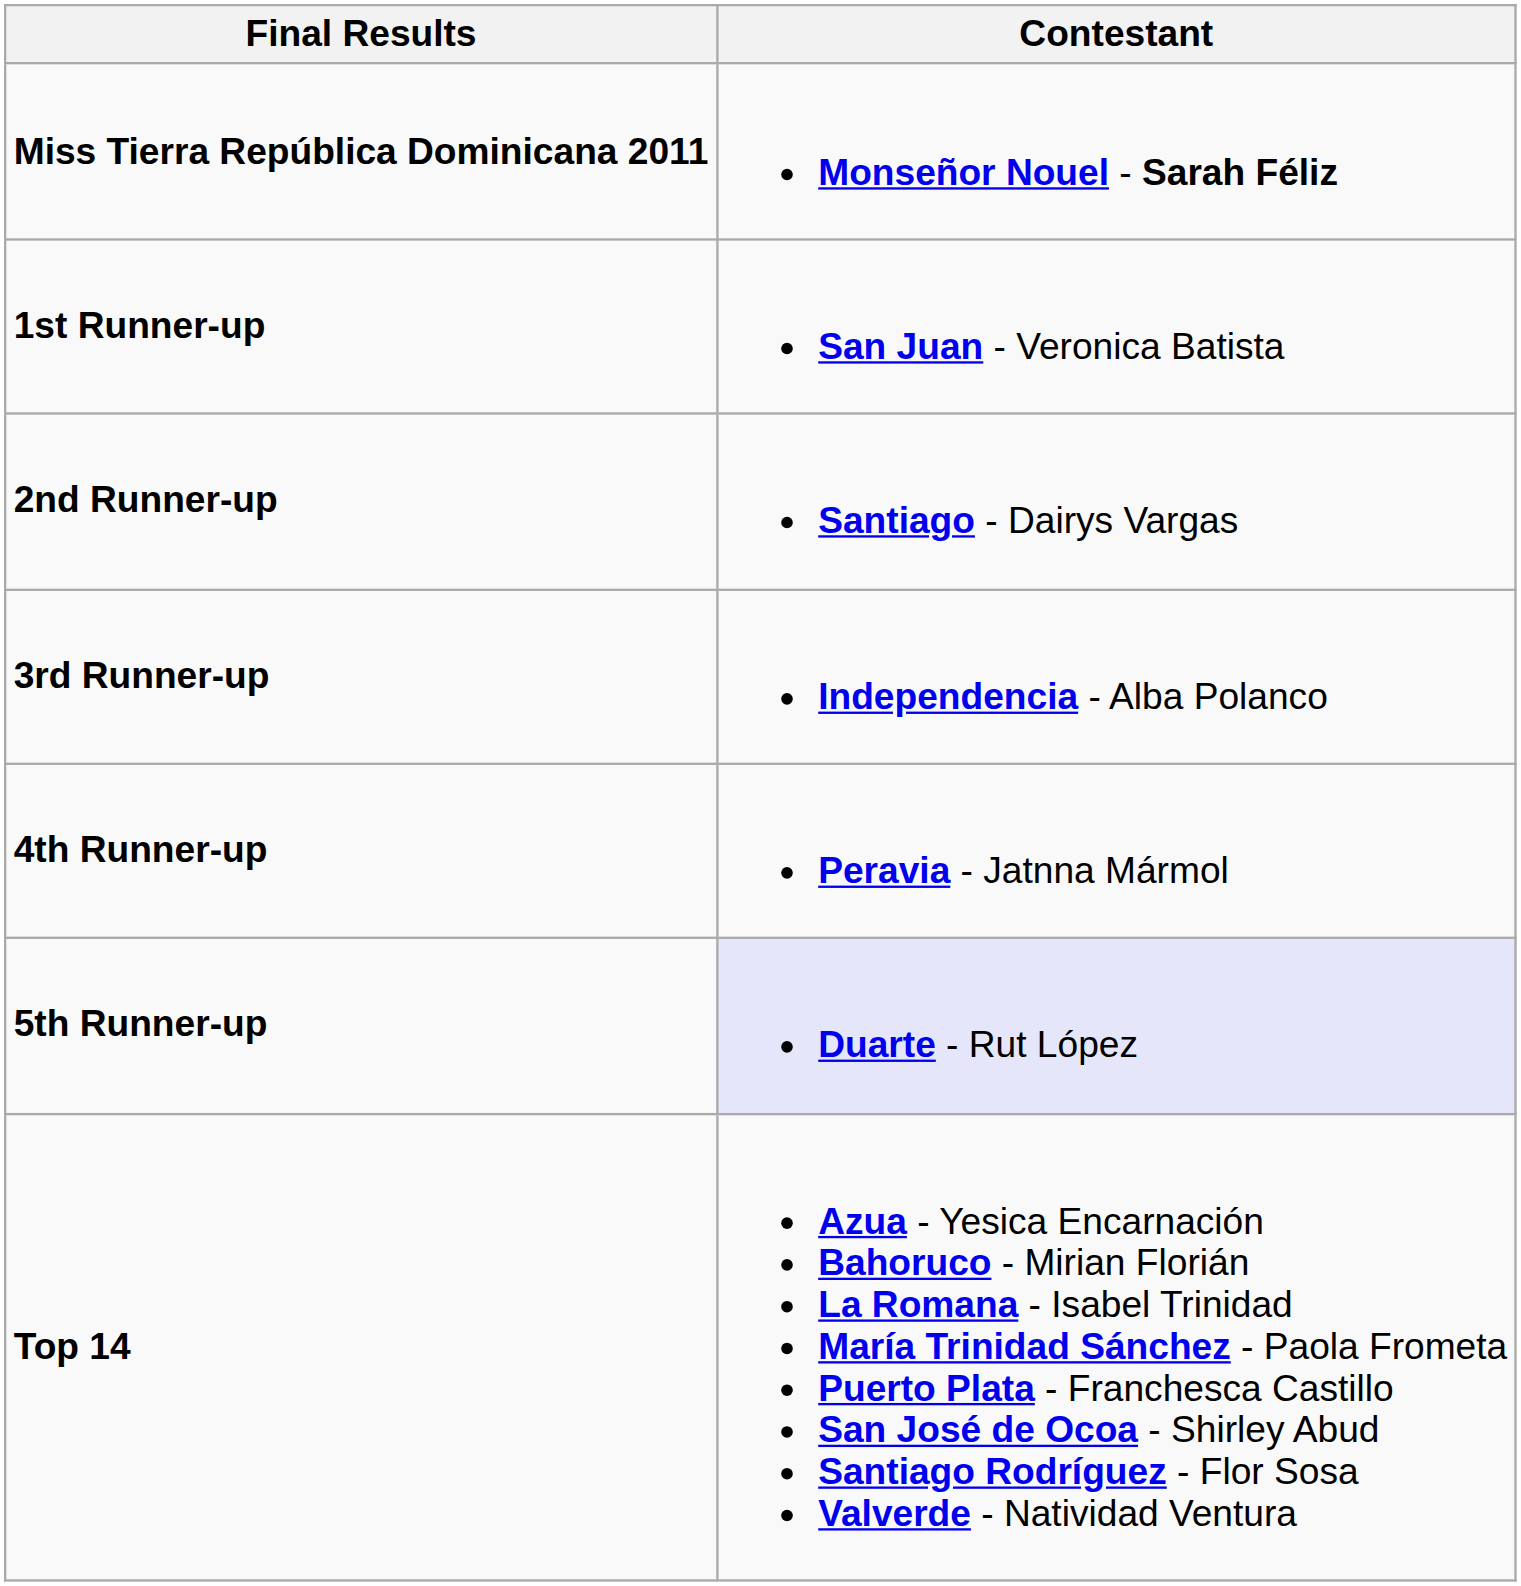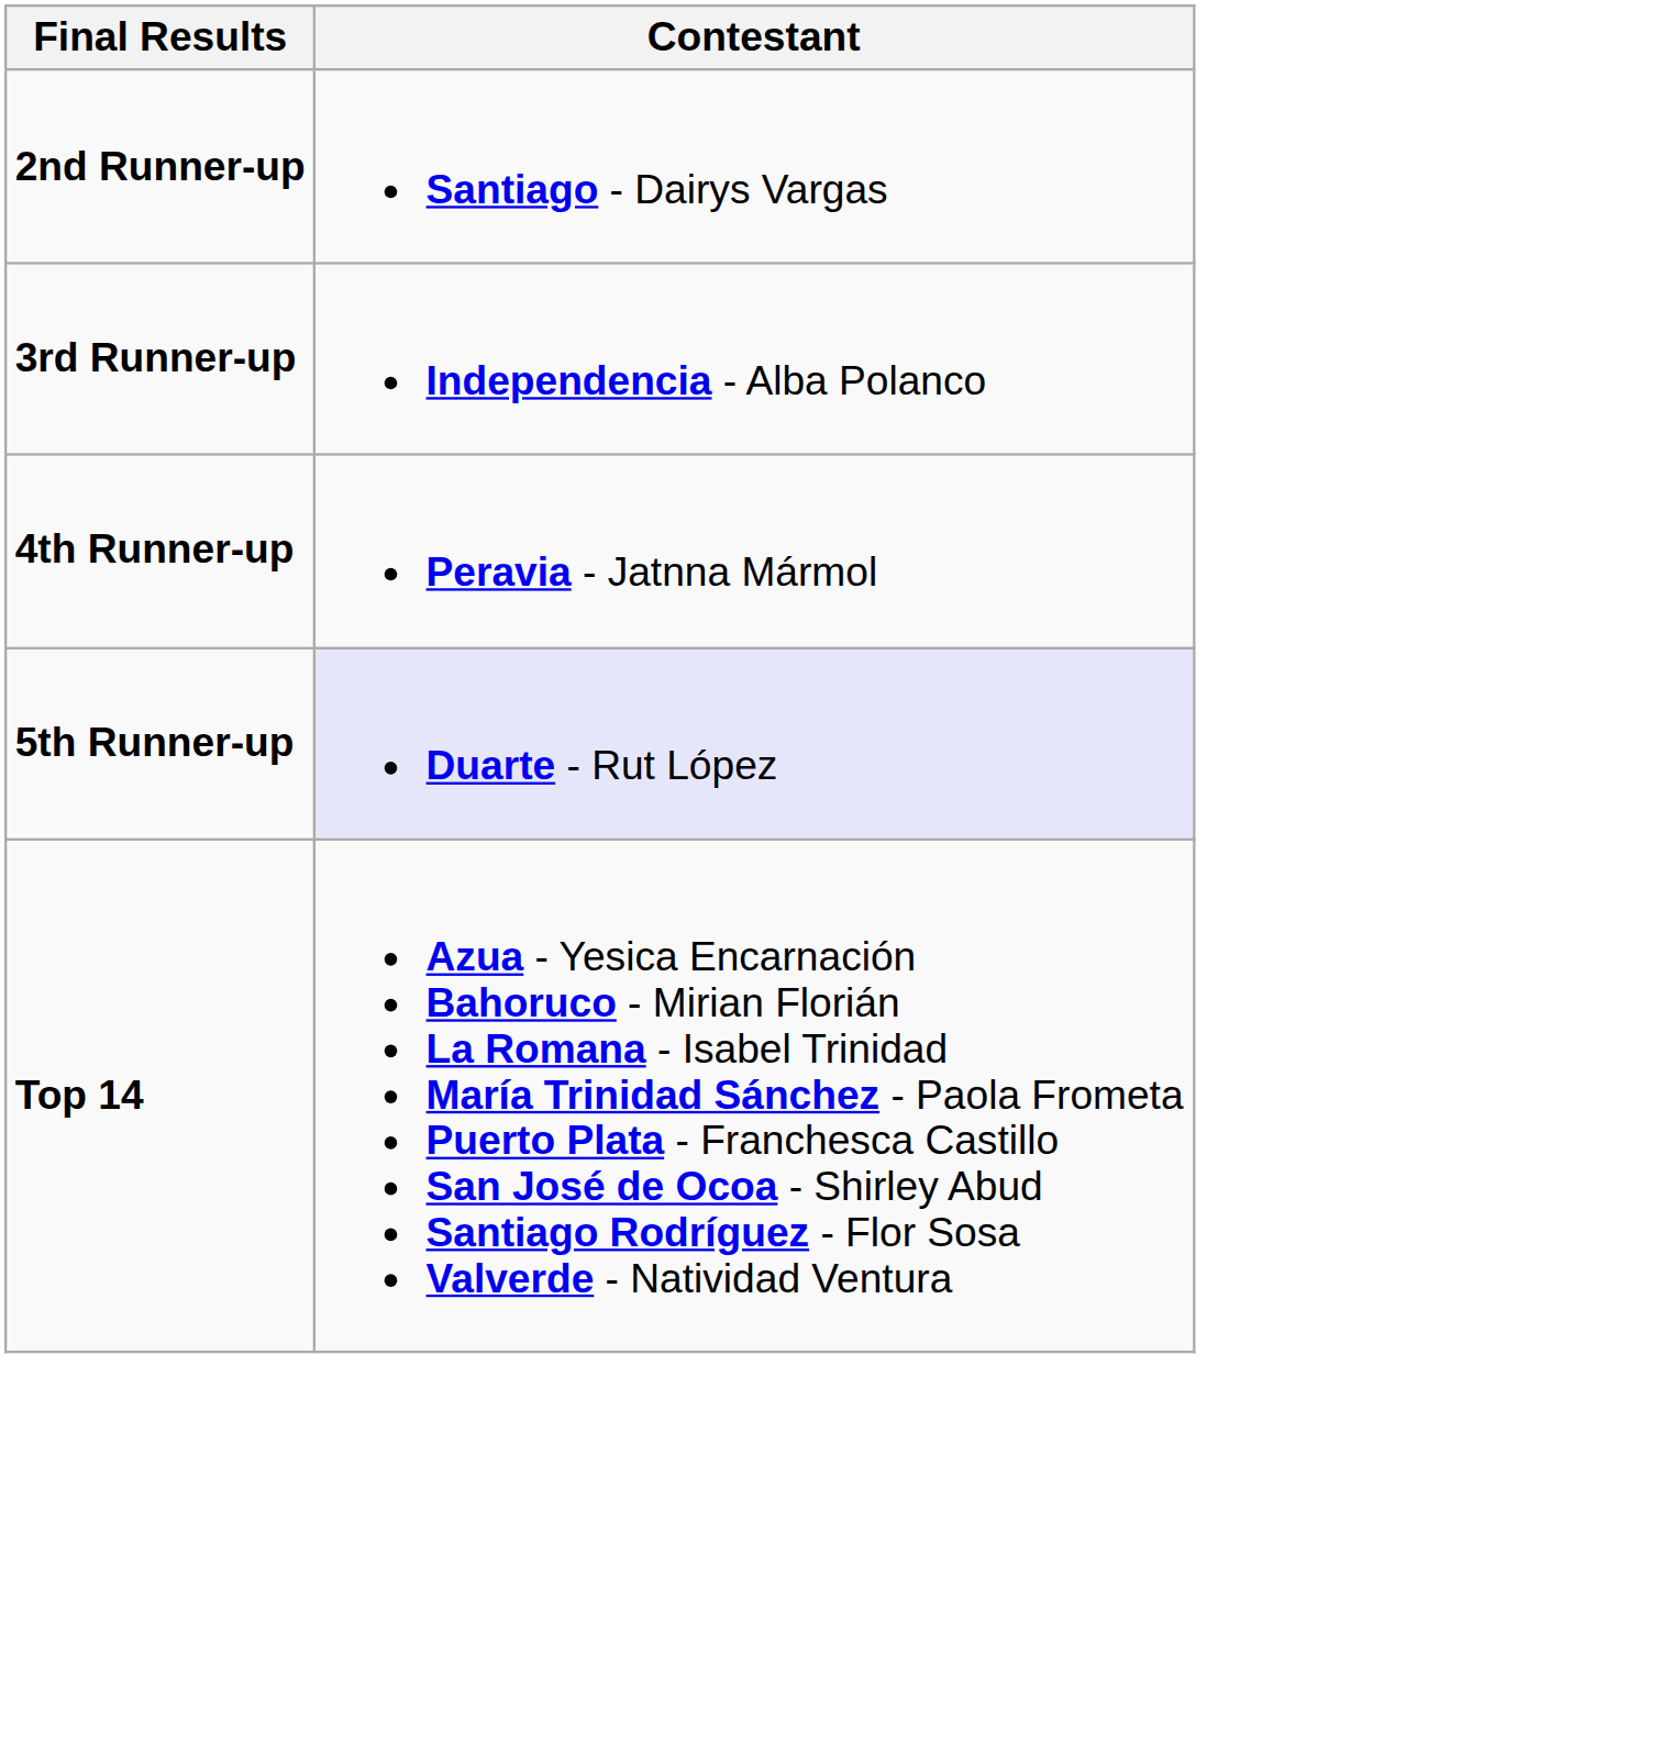- row: Miss Tierra República Dominicana 2011 | Monseñor Nouel - Sarah Féliz
- row: 1st Runner-up | San Juan - Veronica Batista
